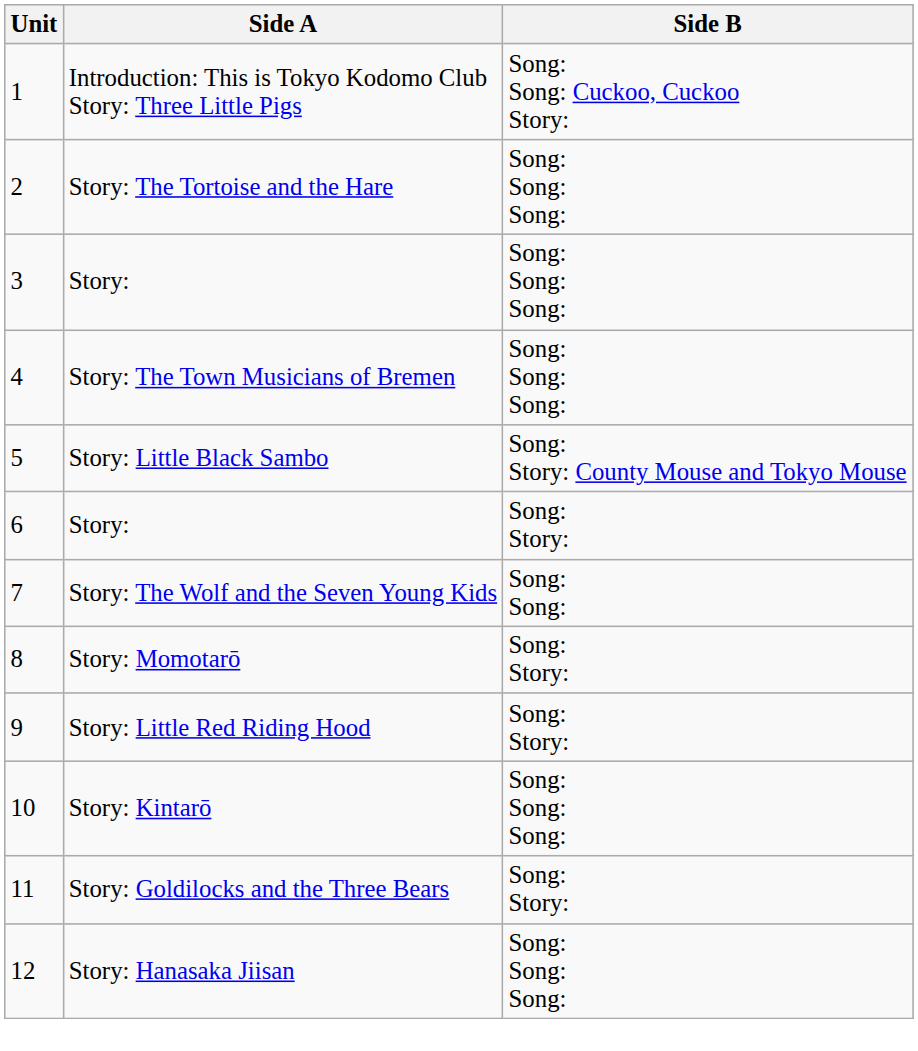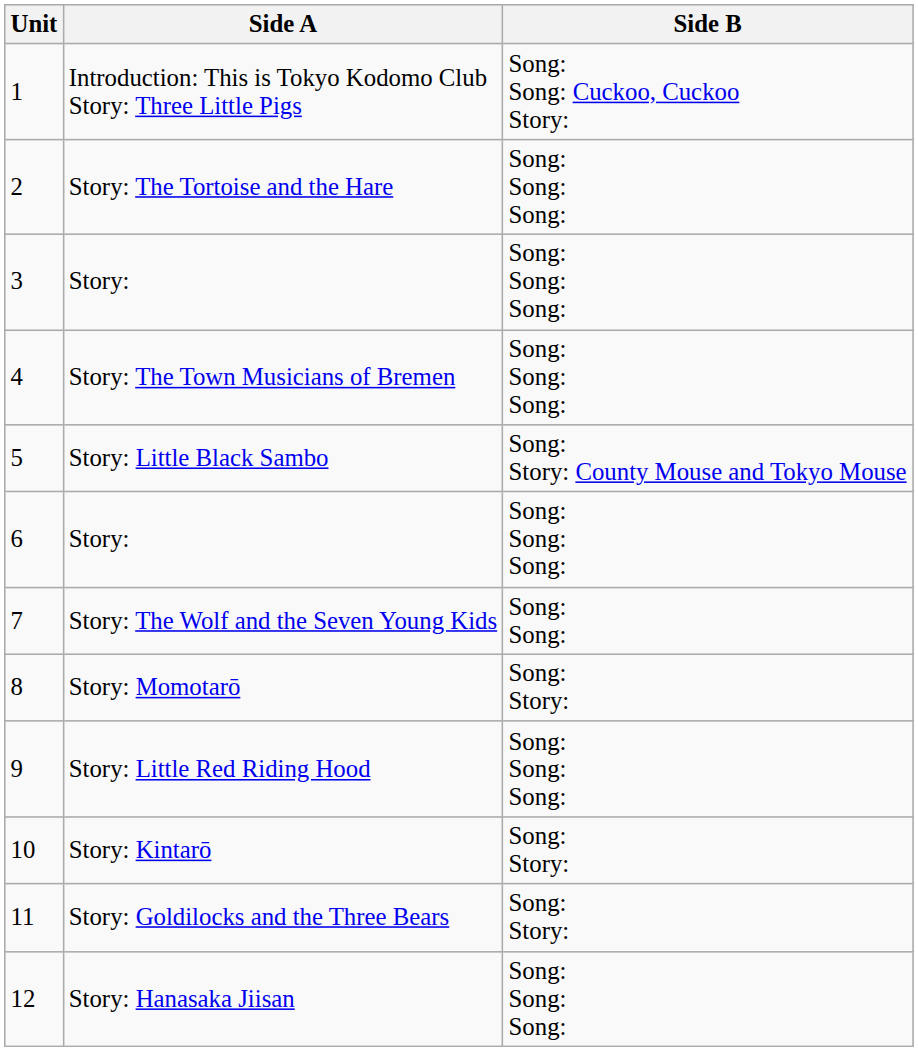6 / Story: | Side B: Song: Story: -> Song: Song: Song:
Story: Little Red Riding Hood | Side B: Song: Story: -> Song: Song: Song:
Story: Kintarō | Side B: Song: Song: Song: -> Song: Story:
